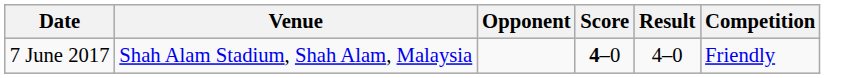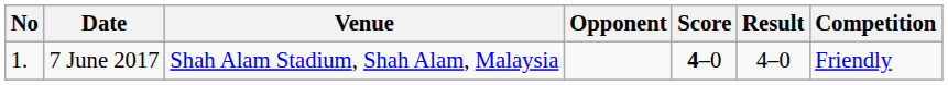+ column: No | 1.
